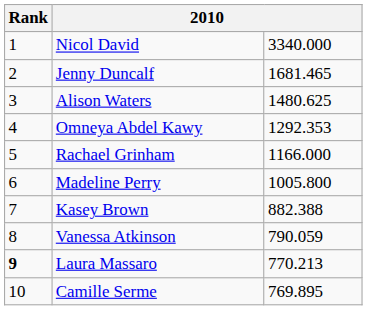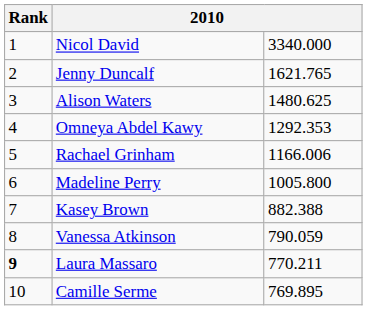Jenny Duncalf | column 3: 1681.465 -> 1621.765
Rachael Grinham | column 3: 1166.000 -> 1166.006
Laura Massaro | column 3: 770.213 -> 770.211
